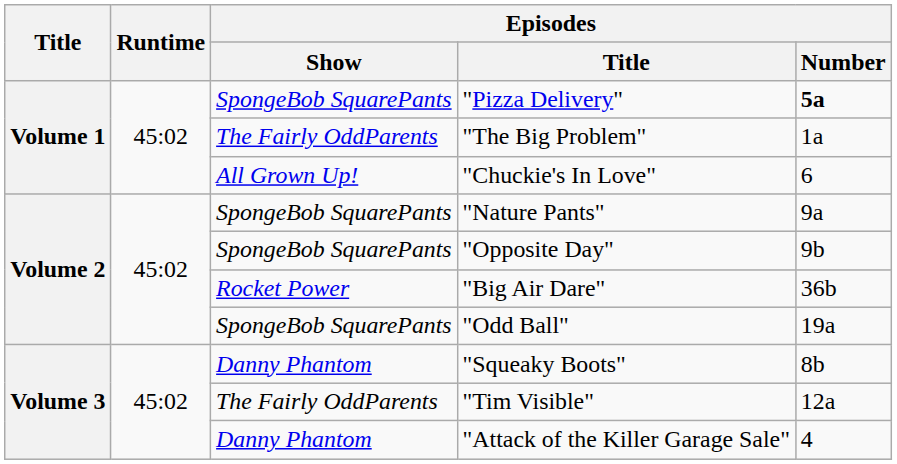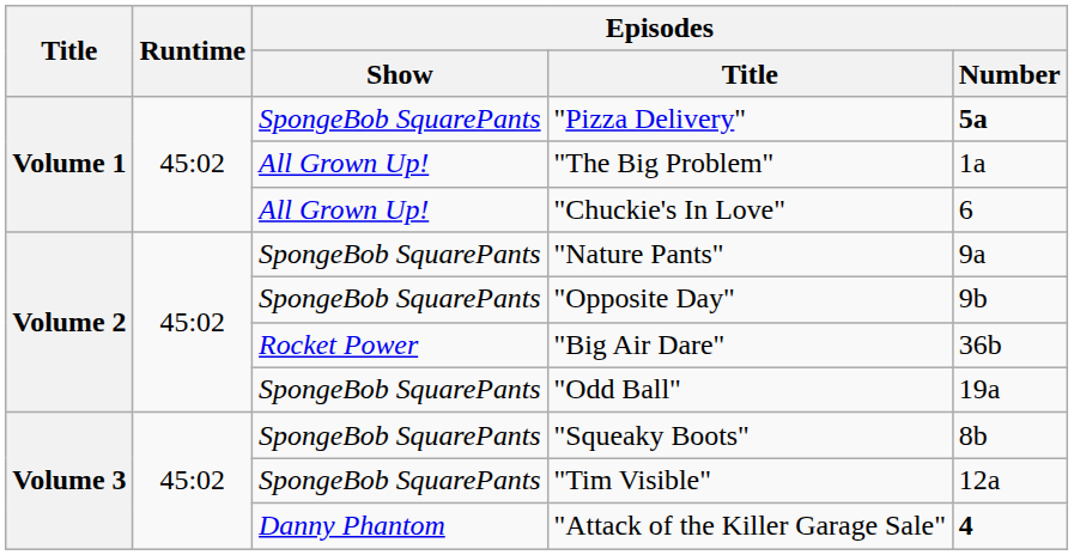"The Big Problem" | Episodes / Show: The Fairly OddParents -> All Grown Up!
"Squeaky Boots" | Episodes / Show: Danny Phantom -> SpongeBob SquarePants
"Tim Visible" | Episodes / Show: The Fairly OddParents -> SpongeBob SquarePants
"Attack of the Killer Garage Sale" | Episodes / Number: normal -> bold
